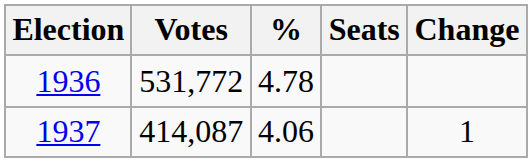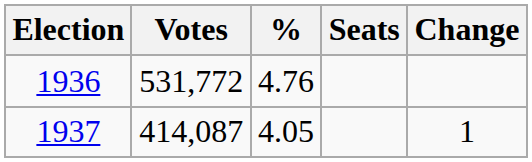1936 | %: 4.78 -> 4.76
1937 | %: 4.06 -> 4.05
